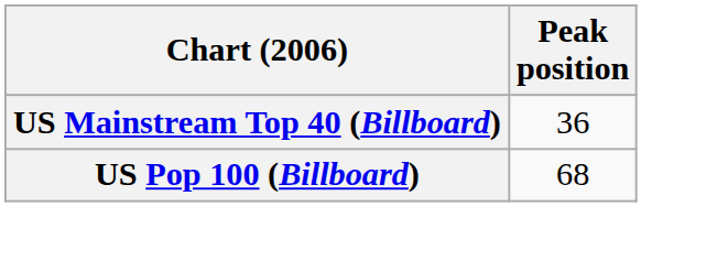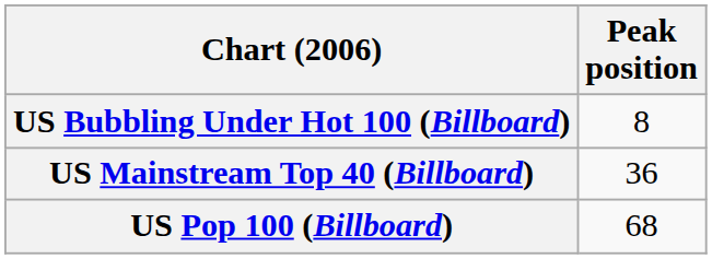+ row: US Bubbling Under Hot 100 (Billboard) | 8
